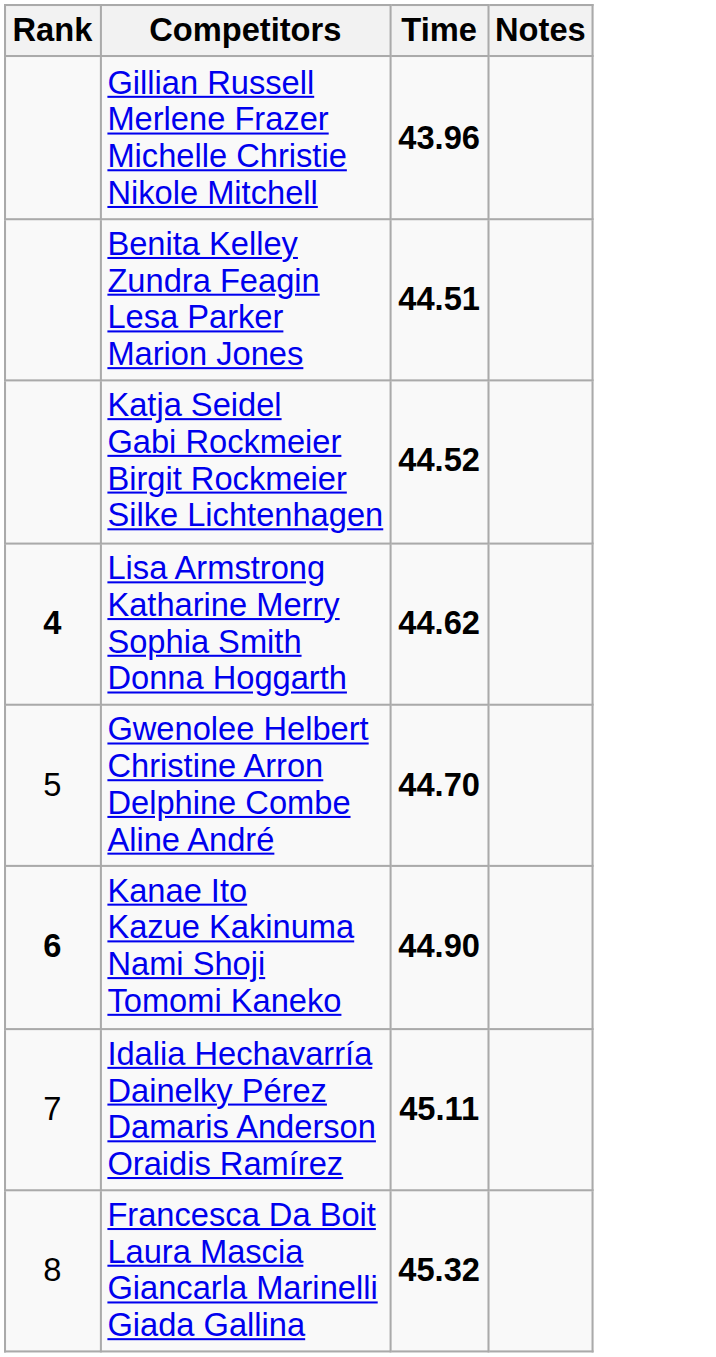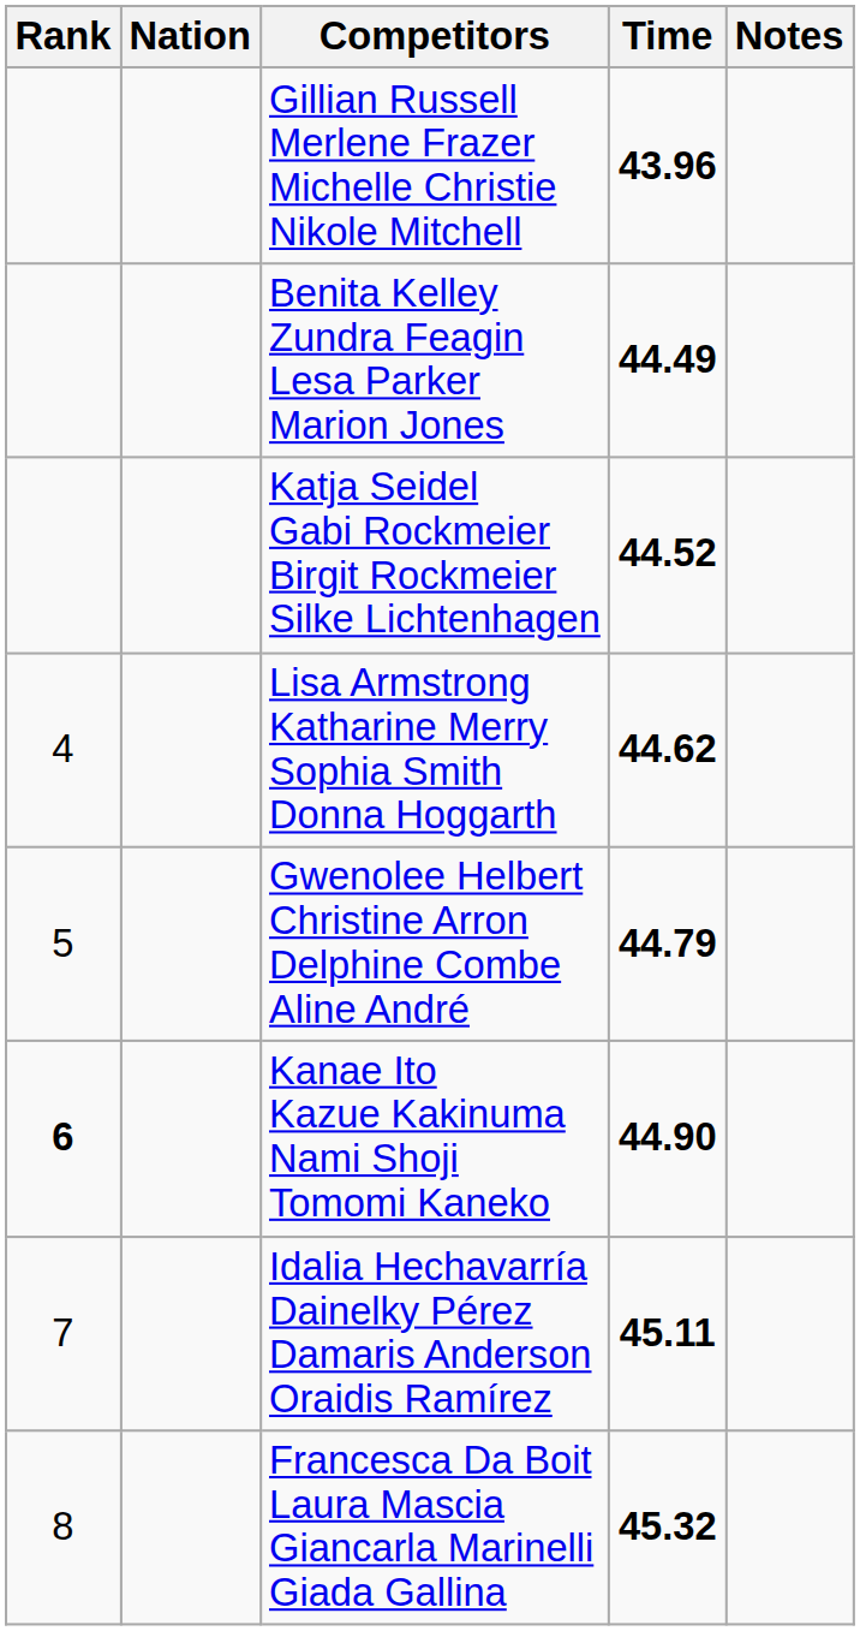+ column: Nation
Benita Kelley Zundra Feagin Lesa Parker Marion Jones | Time: 44.51 -> 44.49
Lisa Armstrong Katharine Merry Sophia Smith Donna Hoggarth | Rank: bold -> normal
Gwenolee Helbert Christine Arron Delphine Combe Aline André | Time: 44.70 -> 44.79
